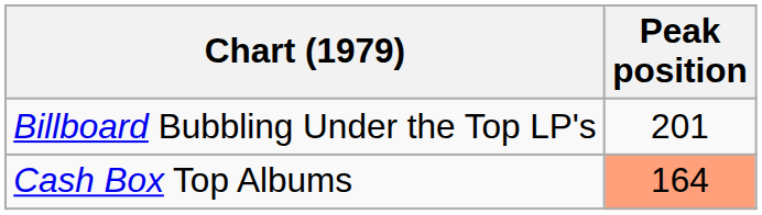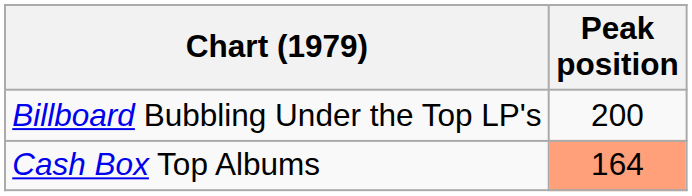Billboard Bubbling Under the Top LP's | Peak position: 201 -> 200
